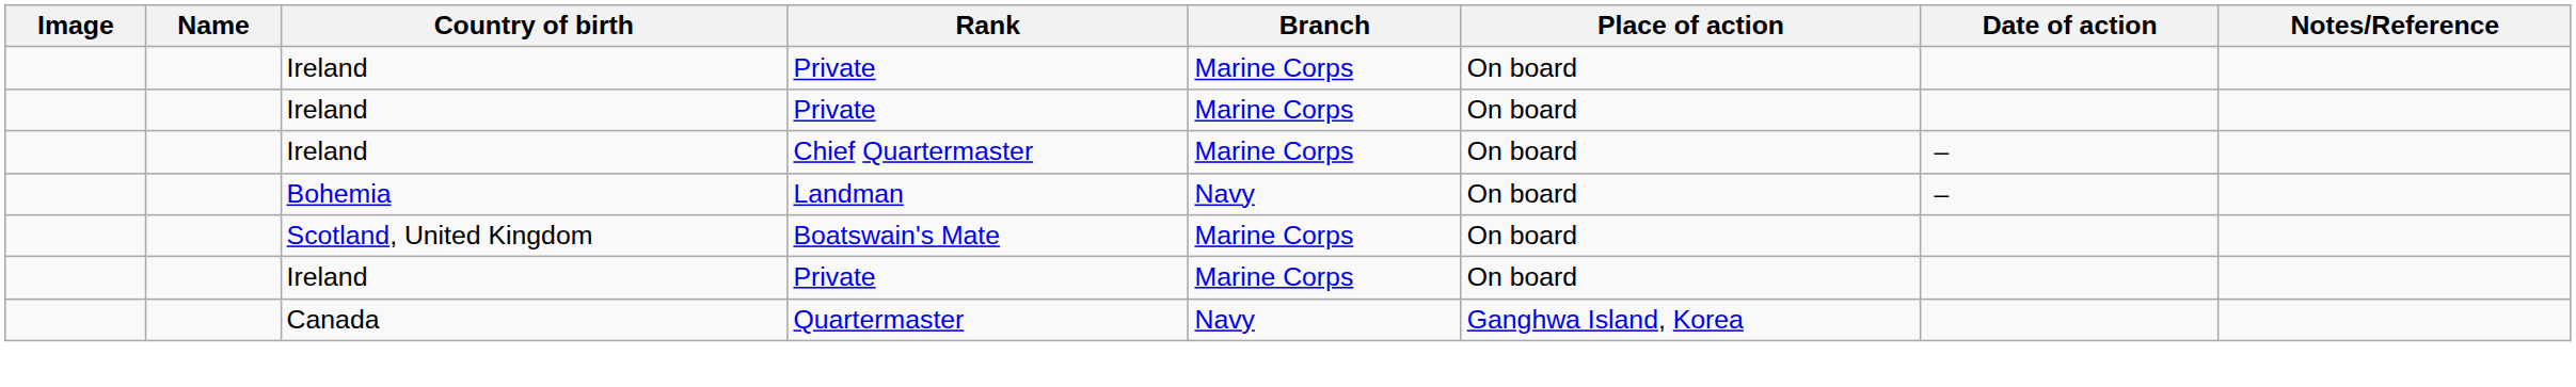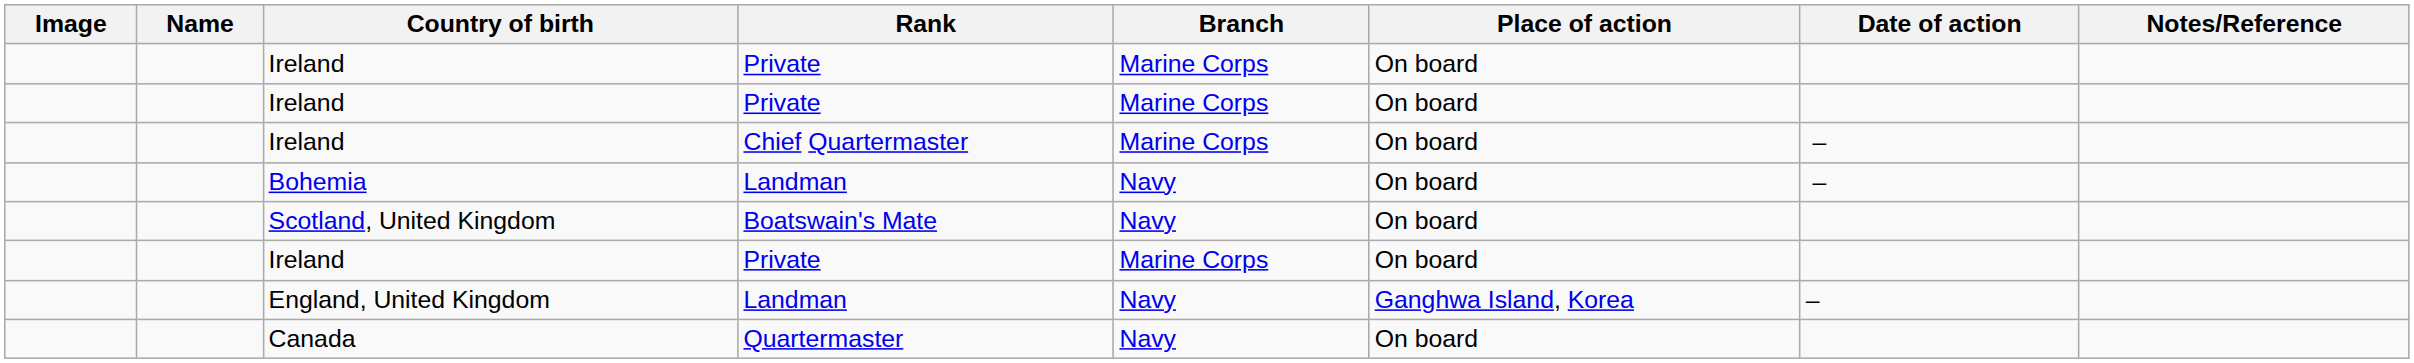Scotland, United Kingdom | Branch: Marine Corps -> Navy
+ row: England, United Kingdom | Landman | Navy | Ganghwa Island, Korea | –
Canada | Place of action: Ganghwa Island, Korea -> On board
